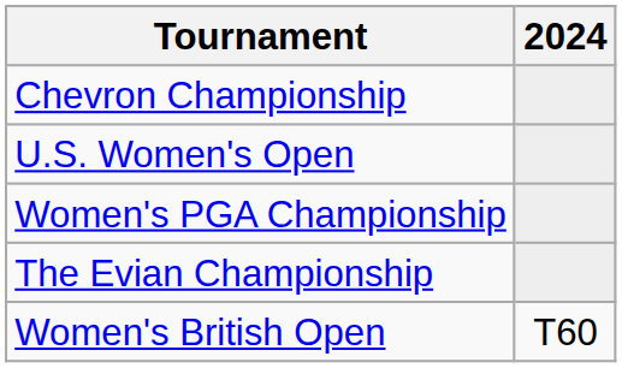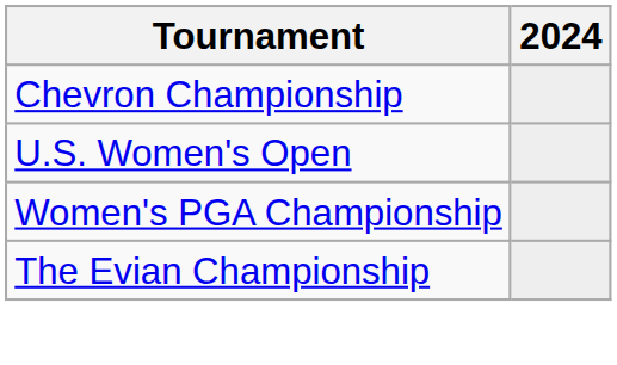- row: Women's British Open | T60
